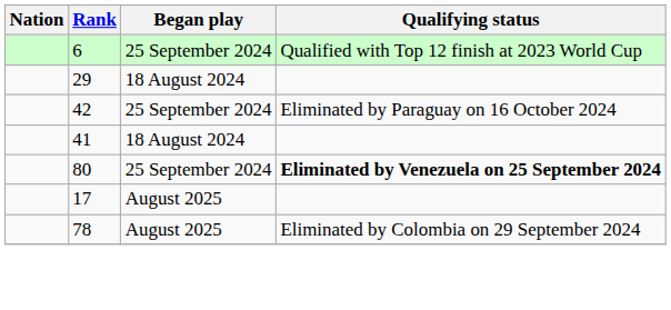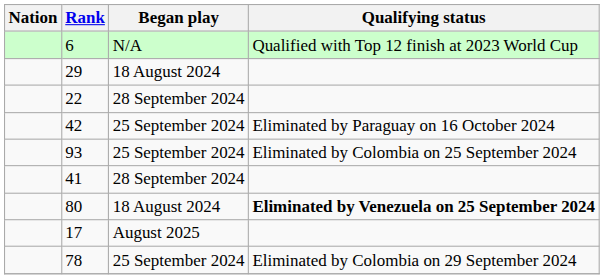6 | Began play: 25 September 2024 -> N/A
+ row: 22 | 28 September 2024
+ row: 93 | 25 September 2024 | Eliminated by Colombia on 25 September 2024
41 | Began play: 18 August 2024 -> 28 September 2024
80 | Began play: 25 September 2024 -> 18 August 2024
78 | Began play: August 2025 -> 25 September 2024
